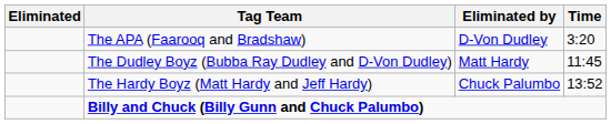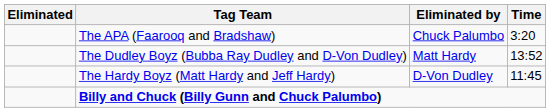The APA (Faarooq and Bradshaw) | Eliminated by: D-Von Dudley -> Chuck Palumbo
The Dudley Boyz (Bubba Ray Dudley and D-Von Dudley) | Time: 11:45 -> 13:52
The Hardy Boyz (Matt Hardy and Jeff Hardy) | Eliminated by: Chuck Palumbo -> D-Von Dudley
The Hardy Boyz (Matt Hardy and Jeff Hardy) | Time: 13:52 -> 11:45
